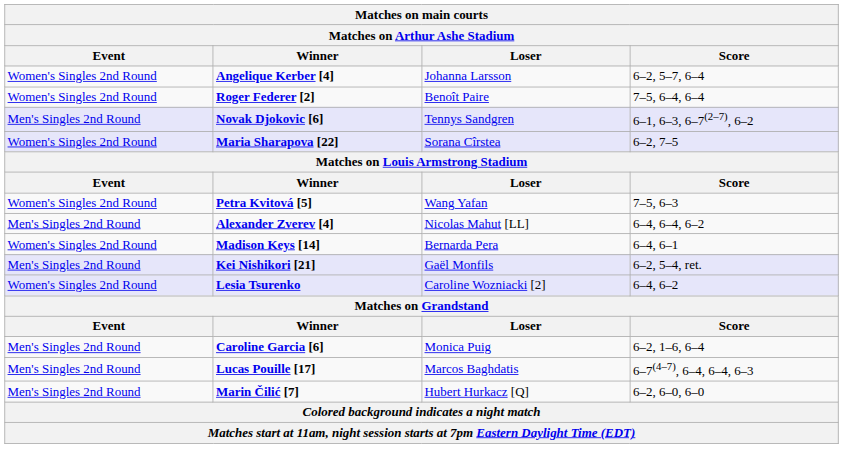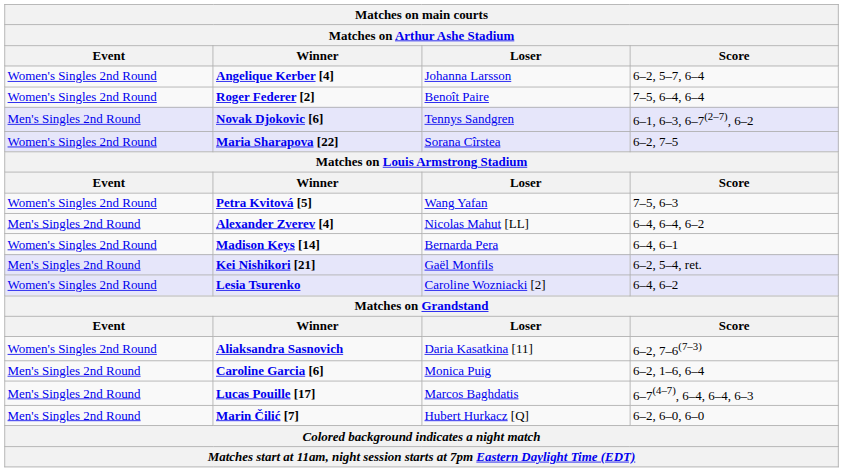+ row: Women's Singles 2nd Round | Aliaksandra Sasnovich | Daria Kasatkina [11] | 6–2, 7–6(7–3)
